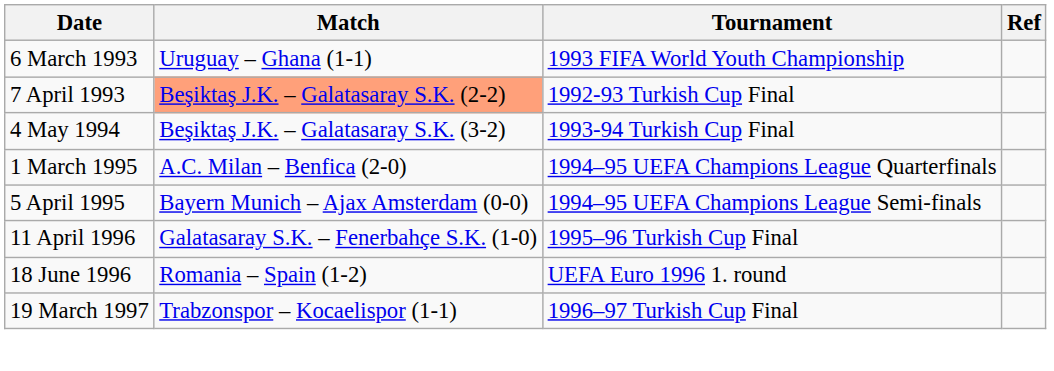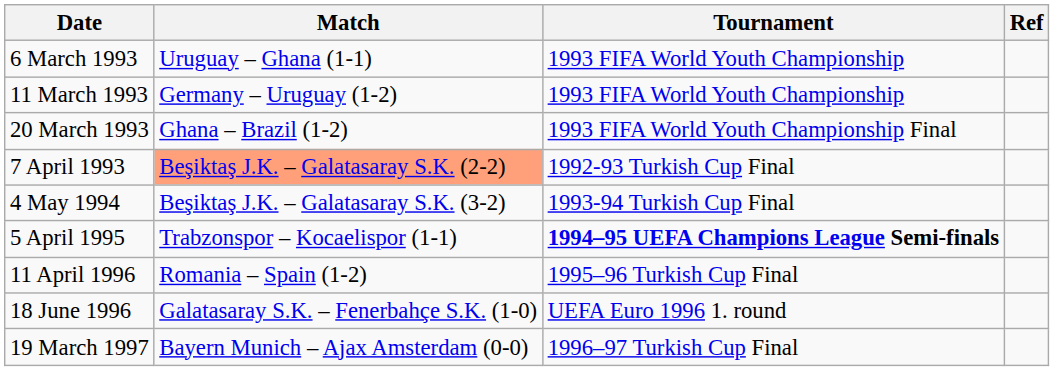+ row: 11 March 1993 | Germany – Uruguay (1-2) | 1993 FIFA World Youth Championship
+ row: 20 March 1993 | Ghana – Brazil (1-2) | 1993 FIFA World Youth Championship Final
- row: 1 March 1995 | A.C. Milan – Benfica (2-0) | 1994–95 UEFA Champions League Quarterfinals
5 April 1995 | Match: Bayern Munich – Ajax Amsterdam (0-0) -> Trabzonspor – Kocaelispor (1-1)
5 April 1995 | Tournament: normal -> bold
11 April 1996 | Match: Galatasaray S.K. – Fenerbahçe S.K. (1-0) -> Romania – Spain (1-2)
18 June 1996 | Match: Romania – Spain (1-2) -> Galatasaray S.K. – Fenerbahçe S.K. (1-0)
19 March 1997 | Match: Trabzonspor – Kocaelispor (1-1) -> Bayern Munich – Ajax Amsterdam (0-0)
